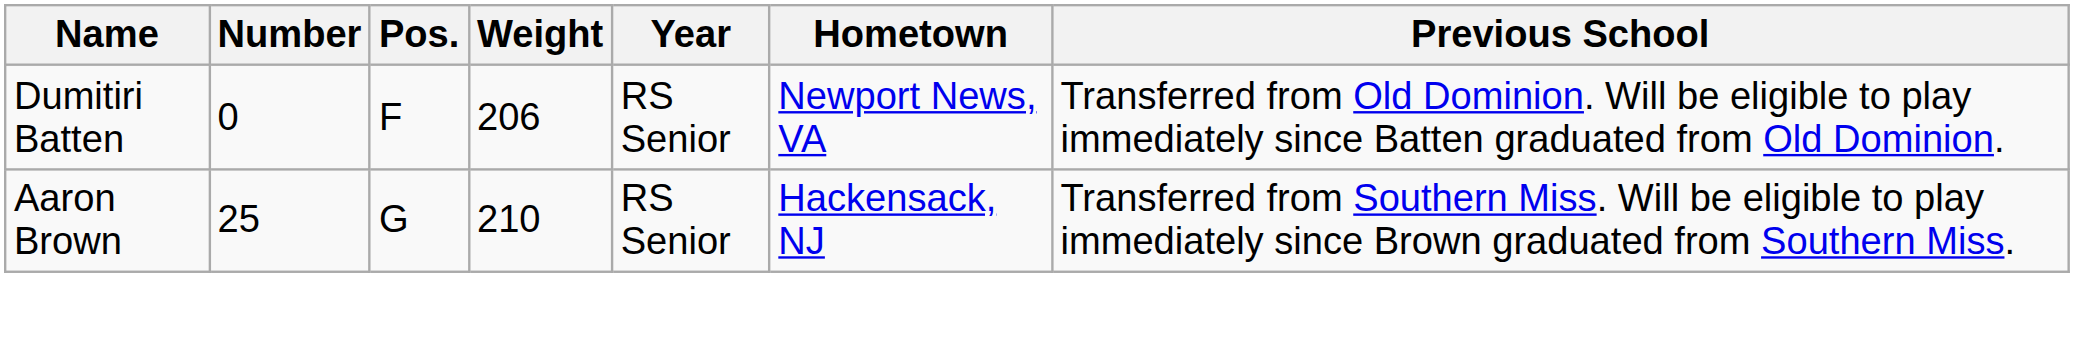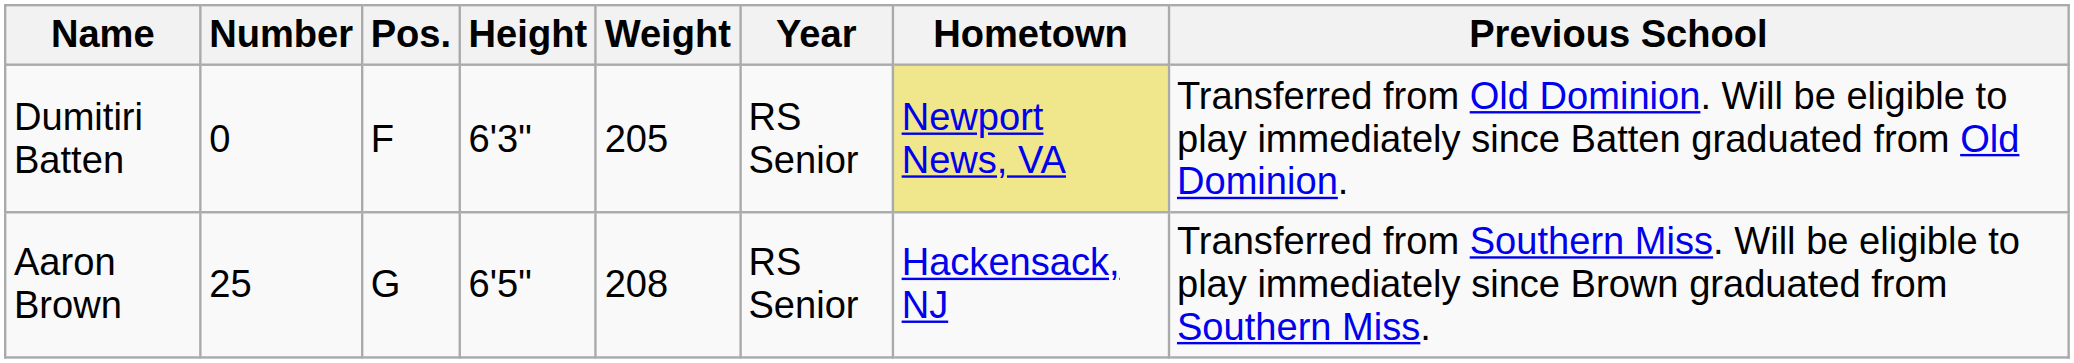+ column: Height | 6'3" | 6'5"
Dumitiri Batten | Weight: 206 -> 205
Dumitiri Batten | Hometown: no background -> khaki background
Aaron Brown | Weight: 210 -> 208
